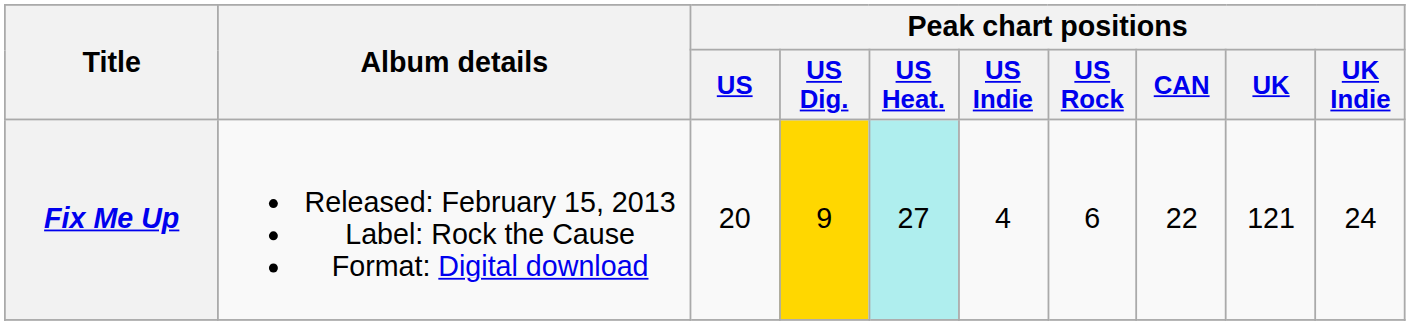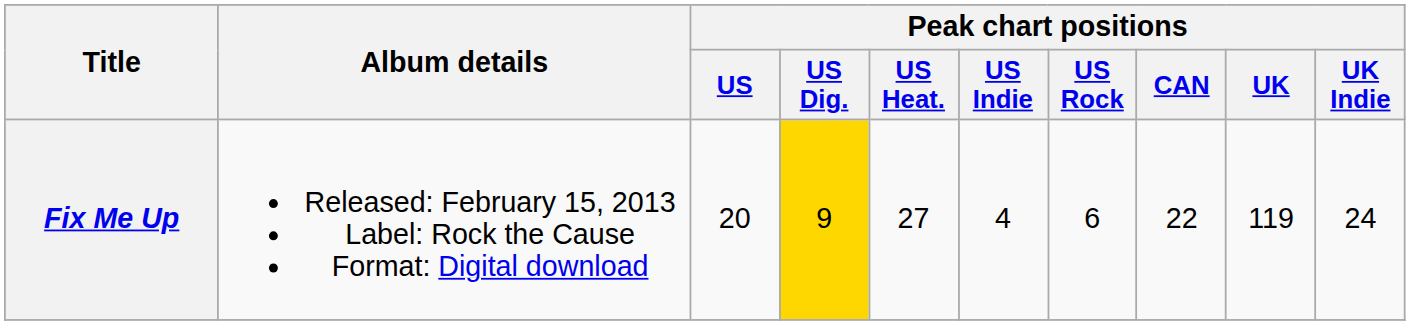Fix Me Up | Peak chart positions / US Heat.: paleturquoise background -> no background
Fix Me Up | Peak chart positions / UK: 121 -> 119
